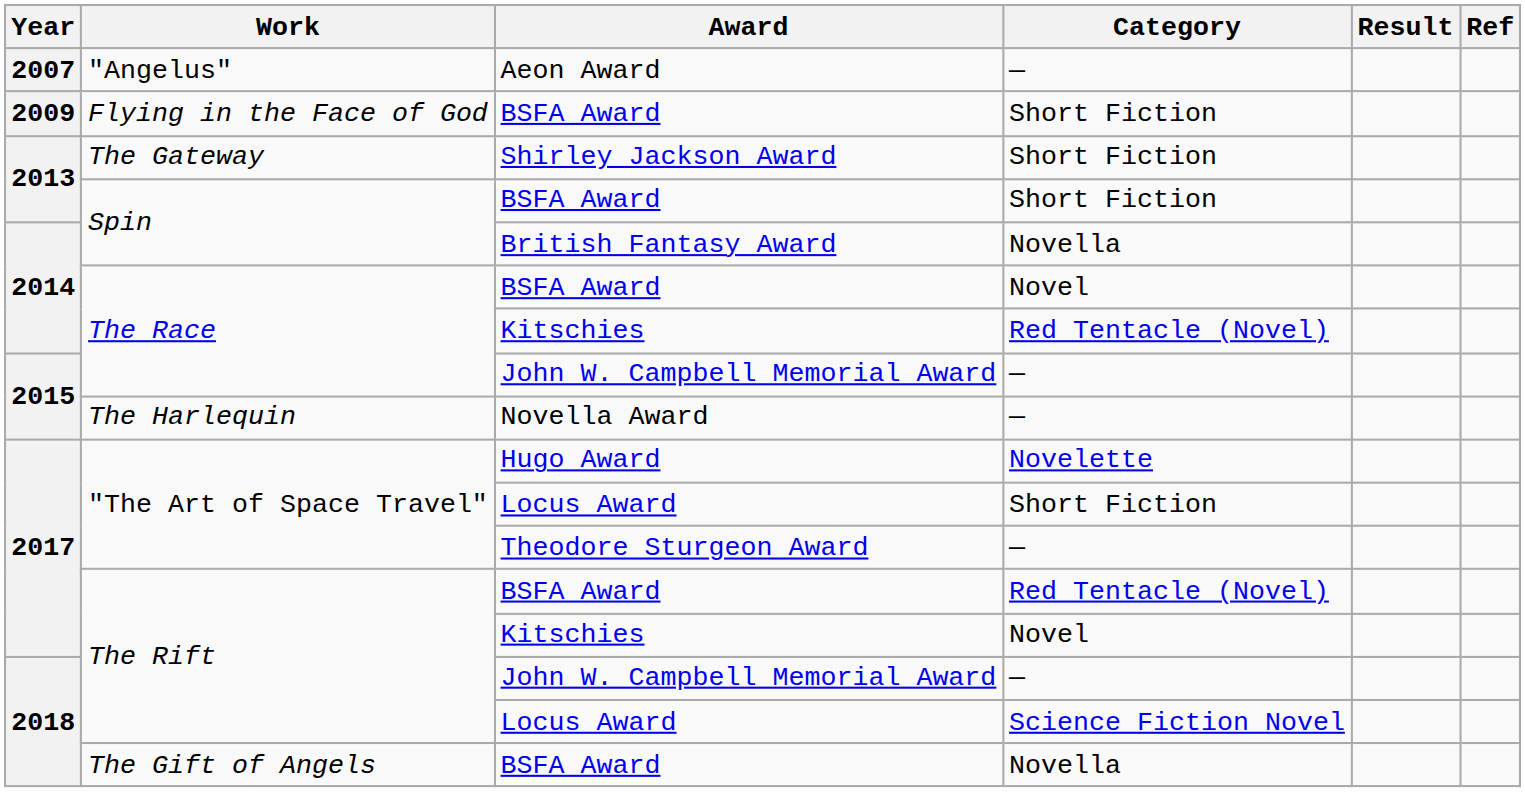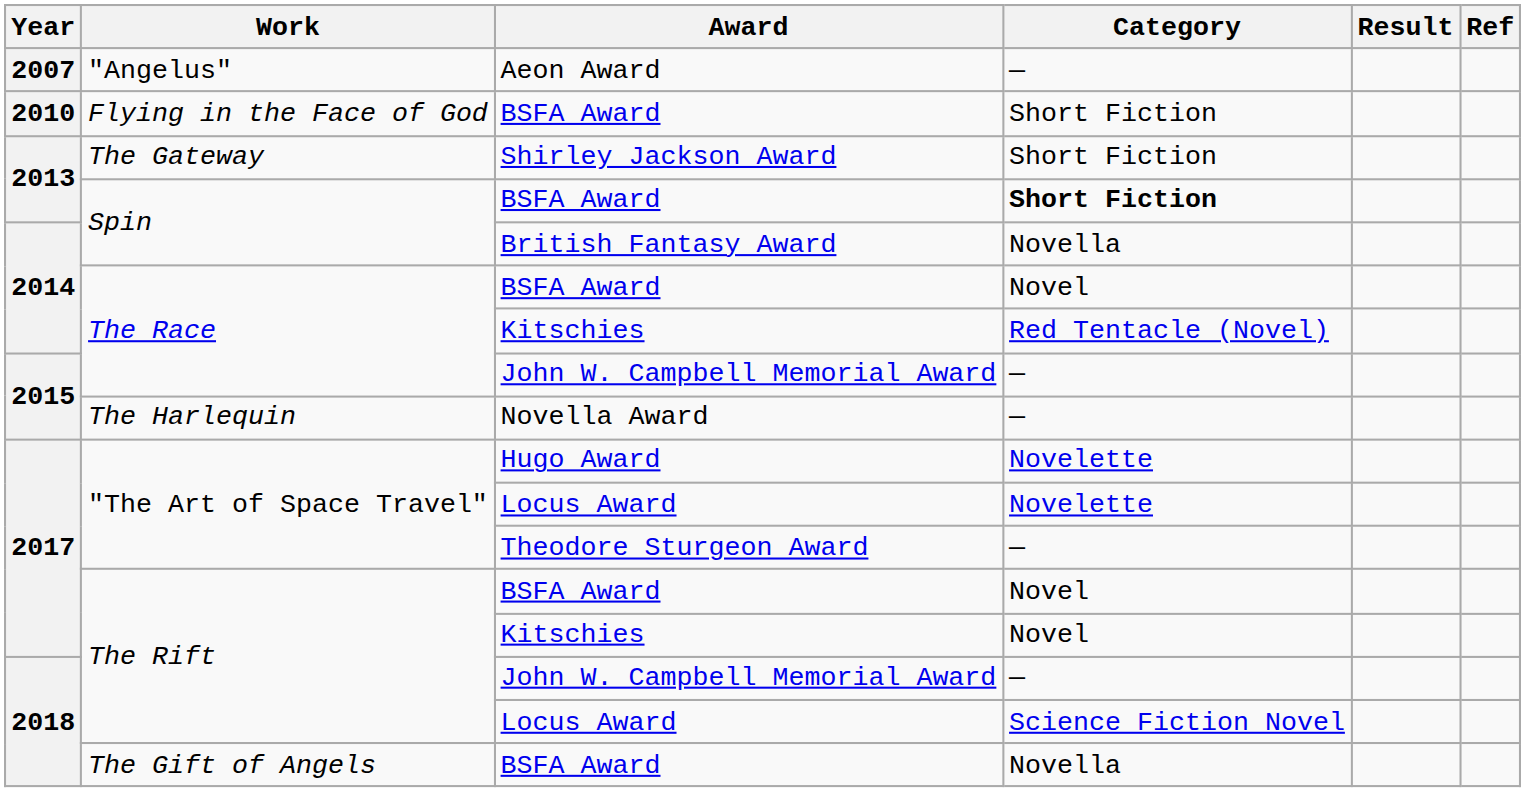Flying in the Face of God / BSFA Award | Year: 2009 -> 2010
Spin / BSFA Award | Category: normal -> bold
"The Art of Space Travel" / Locus Award | Category: Short Fiction -> Novelette
The Rift / BSFA Award | Category: Red Tentacle (Novel) -> Novel
